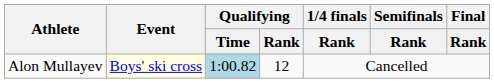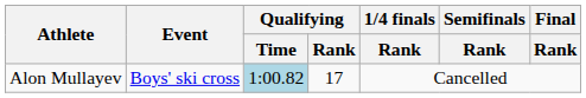Alon Mullayev | Event: lightyellow background -> no background
Alon Mullayev | Qualifying / Rank: 12 -> 17
